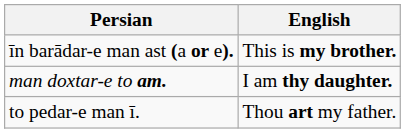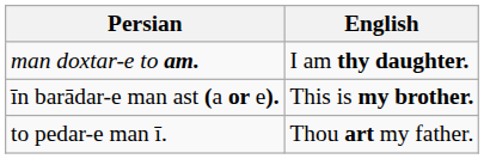rows swapped: man doxtar-e to am. <-> īn barādar-e man ast (a or e).
